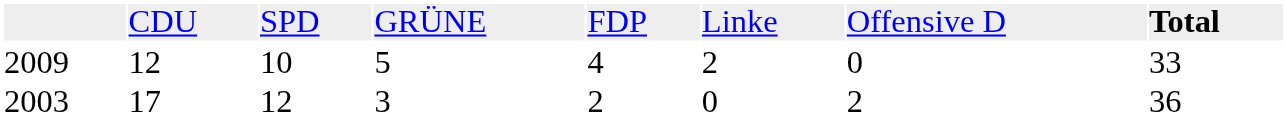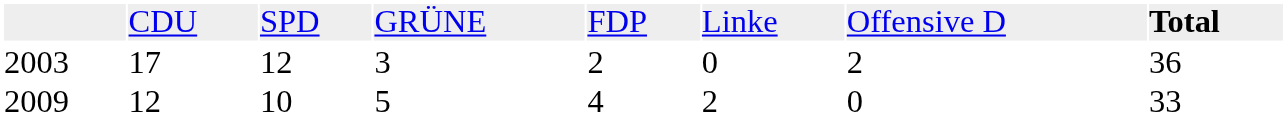rows swapped: 2009 <-> 2003
